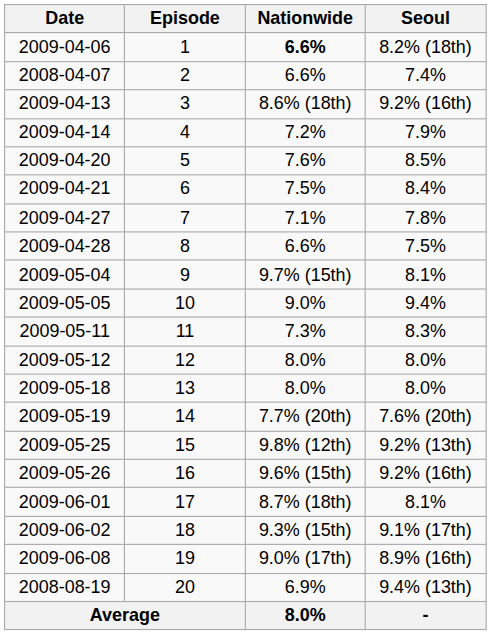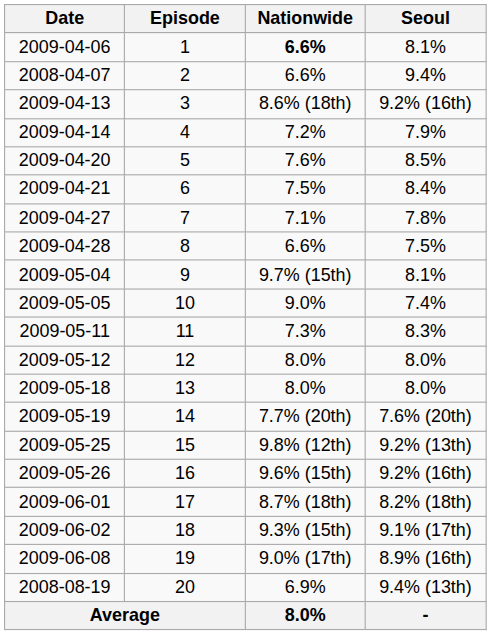2009-04-06 | Seoul: 8.2% (18th) -> 8.1%
2008-04-07 | Seoul: 7.4% -> 9.4%
2009-05-05 | Seoul: 9.4% -> 7.4%
2009-06-01 | Seoul: 8.1% -> 8.2% (18th)
